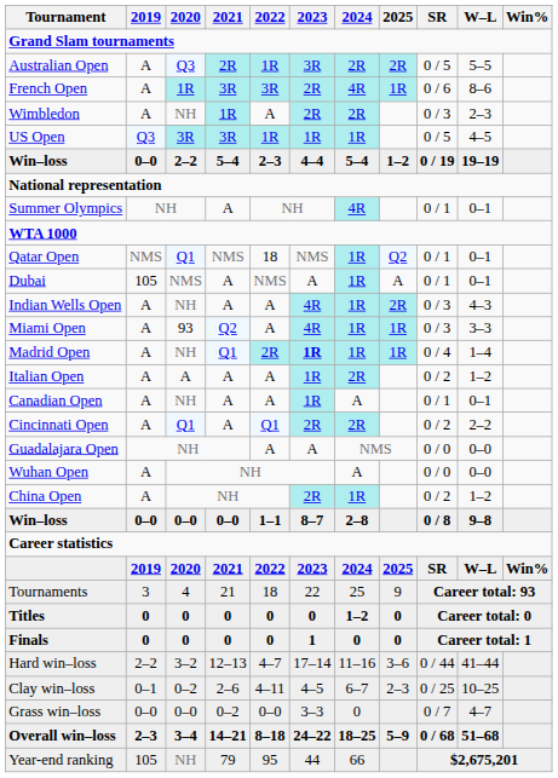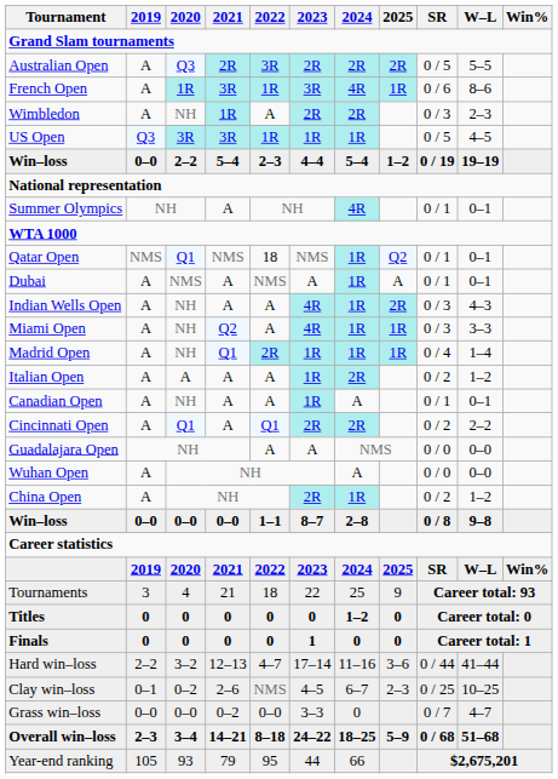Australian Open | 2022: 1R -> 3R
Australian Open | 2023: 3R -> 2R
French Open | 2022: 3R -> 1R
French Open | 2023: 2R -> 3R
Dubai | 2019: 105 -> A
Miami Open | 2020: 93 -> NH
Madrid Open | 2023: bold -> normal
Clay win–loss | 2022: 4–11 -> NMS
Year-end ranking | 2020: NH -> 93
